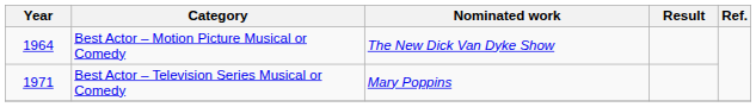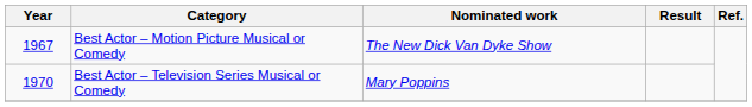Best Actor – Motion Picture Musical or Comedy | Year: 1964 -> 1967
Best Actor – Television Series Musical or Comedy | Year: 1971 -> 1970
